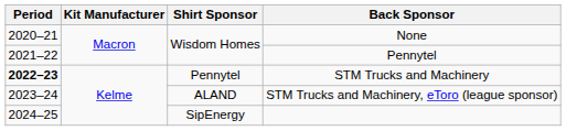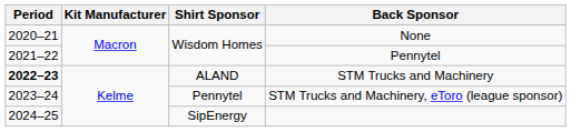STM Trucks and Machinery | Shirt Sponsor: Pennytel -> ALAND
STM Trucks and Machinery, eToro (league sponsor) | Shirt Sponsor: ALAND -> Pennytel
